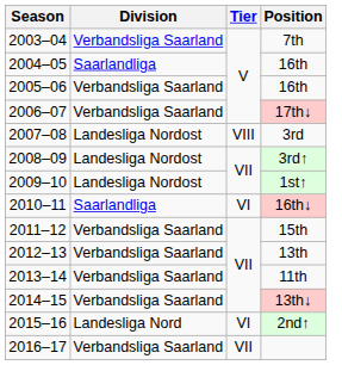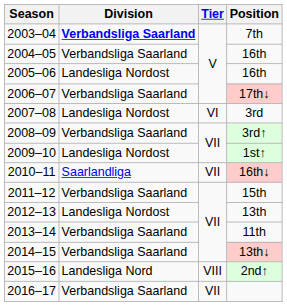7th | Division: normal -> bold
2004–05 / 16th | Division: Saarlandliga -> Verbandsliga Saarland
2005–06 / 16th | Division: Verbandsliga Saarland -> Landesliga Nordost
3rd | Tier: VIII -> VI
3rd↑ | Division: Landesliga Nordost -> Verbandsliga Saarland
16th↓ | Tier: VI -> VII
13th | Division: Verbandsliga Saarland -> Landesliga Nordost
2nd↑ | Tier: VI -> VIII
